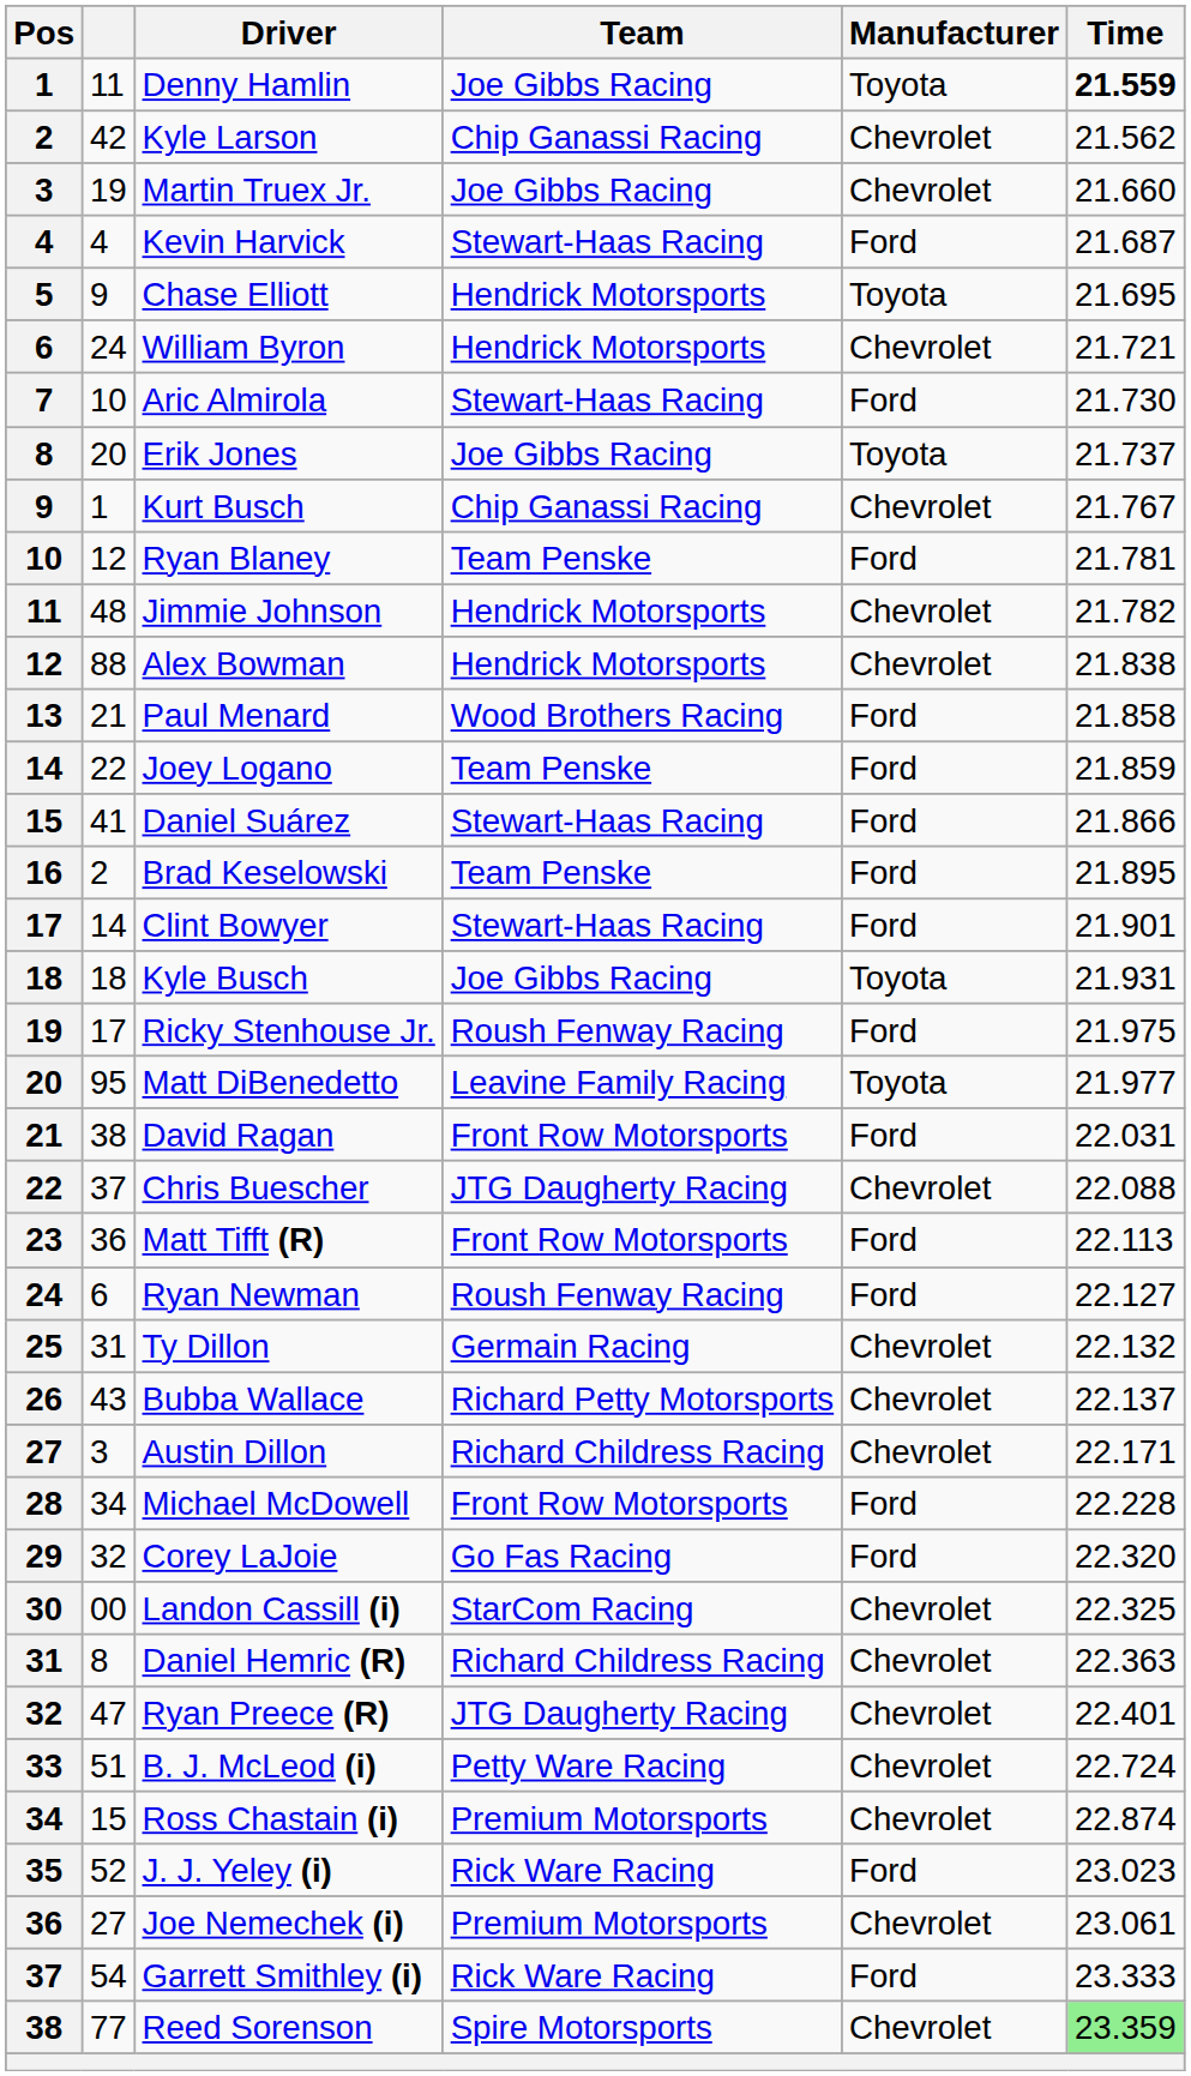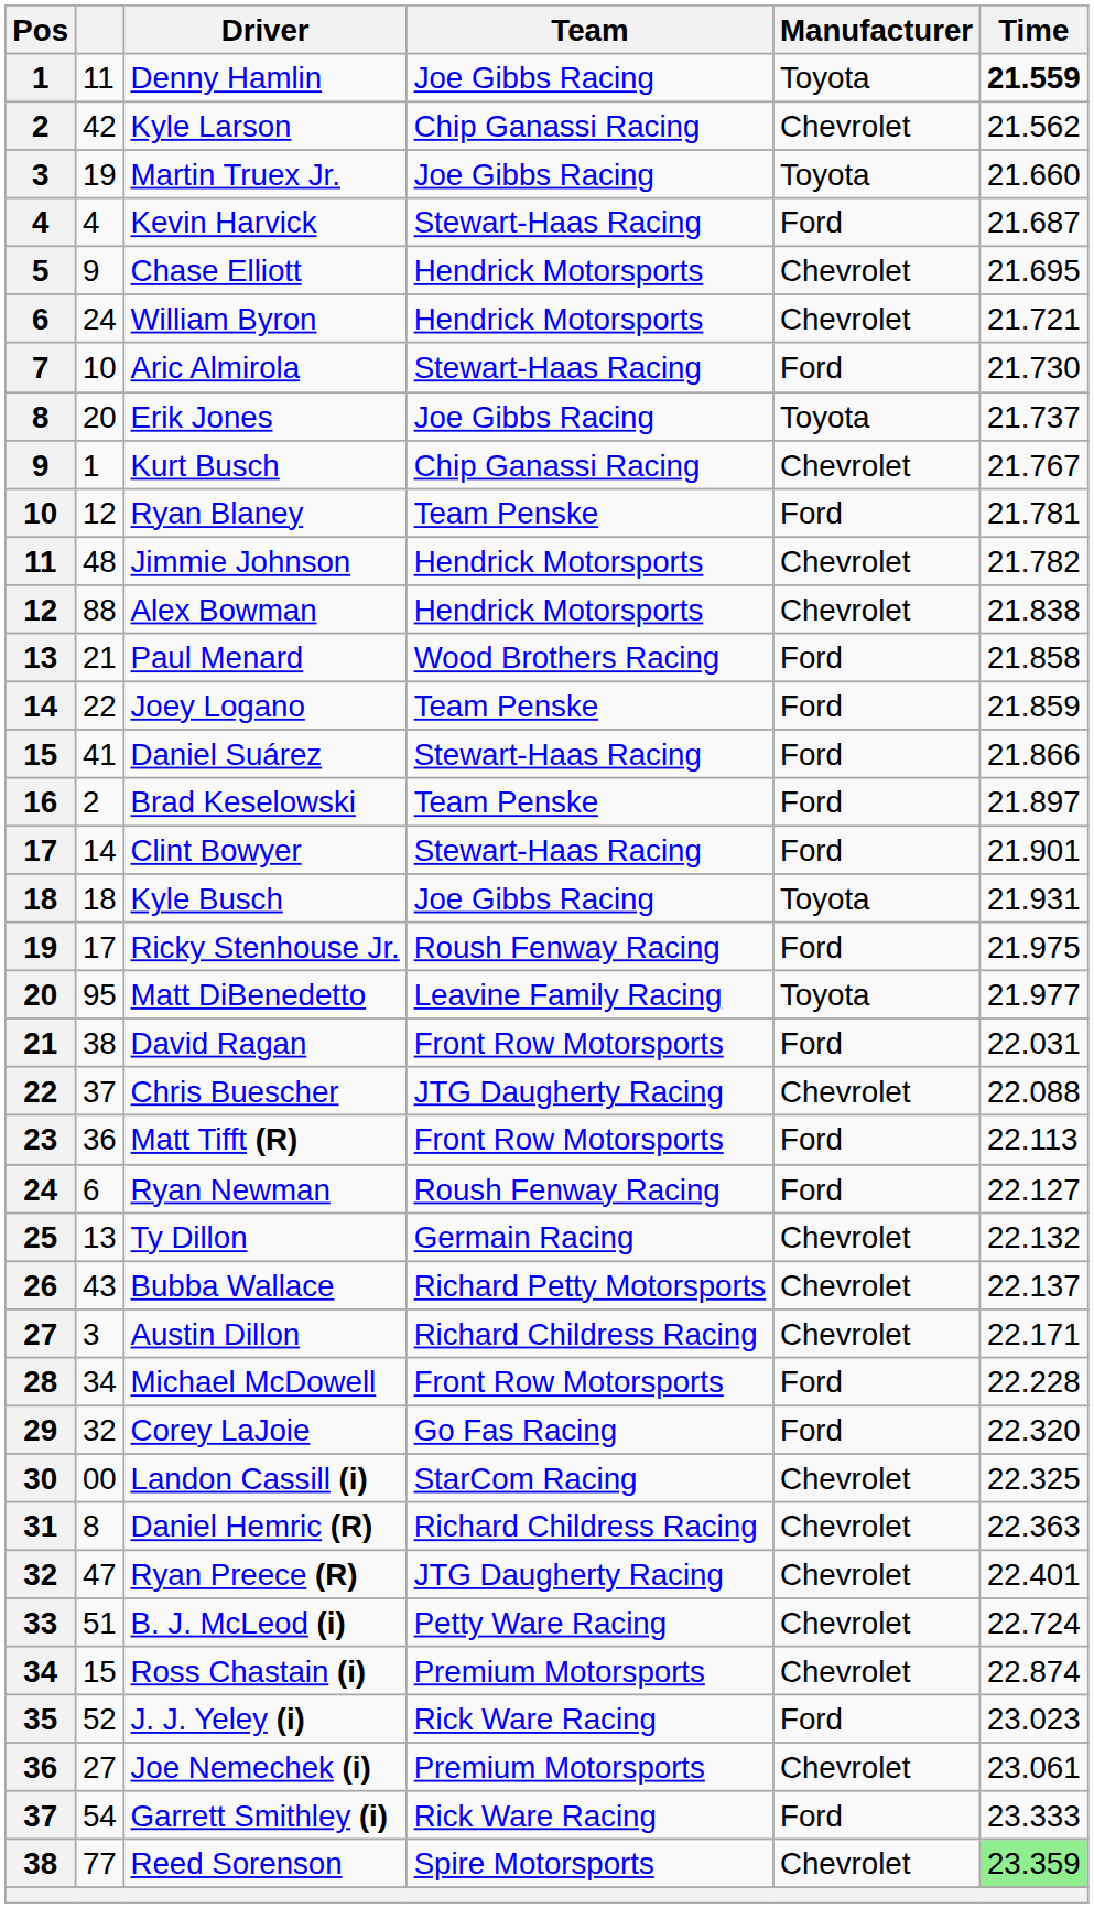Martin Truex Jr. | Manufacturer: Chevrolet -> Toyota
Chase Elliott | Manufacturer: Toyota -> Chevrolet
Brad Keselowski | Time: 21.895 -> 21.897
Ty Dillon | column 2: 31 -> 13
